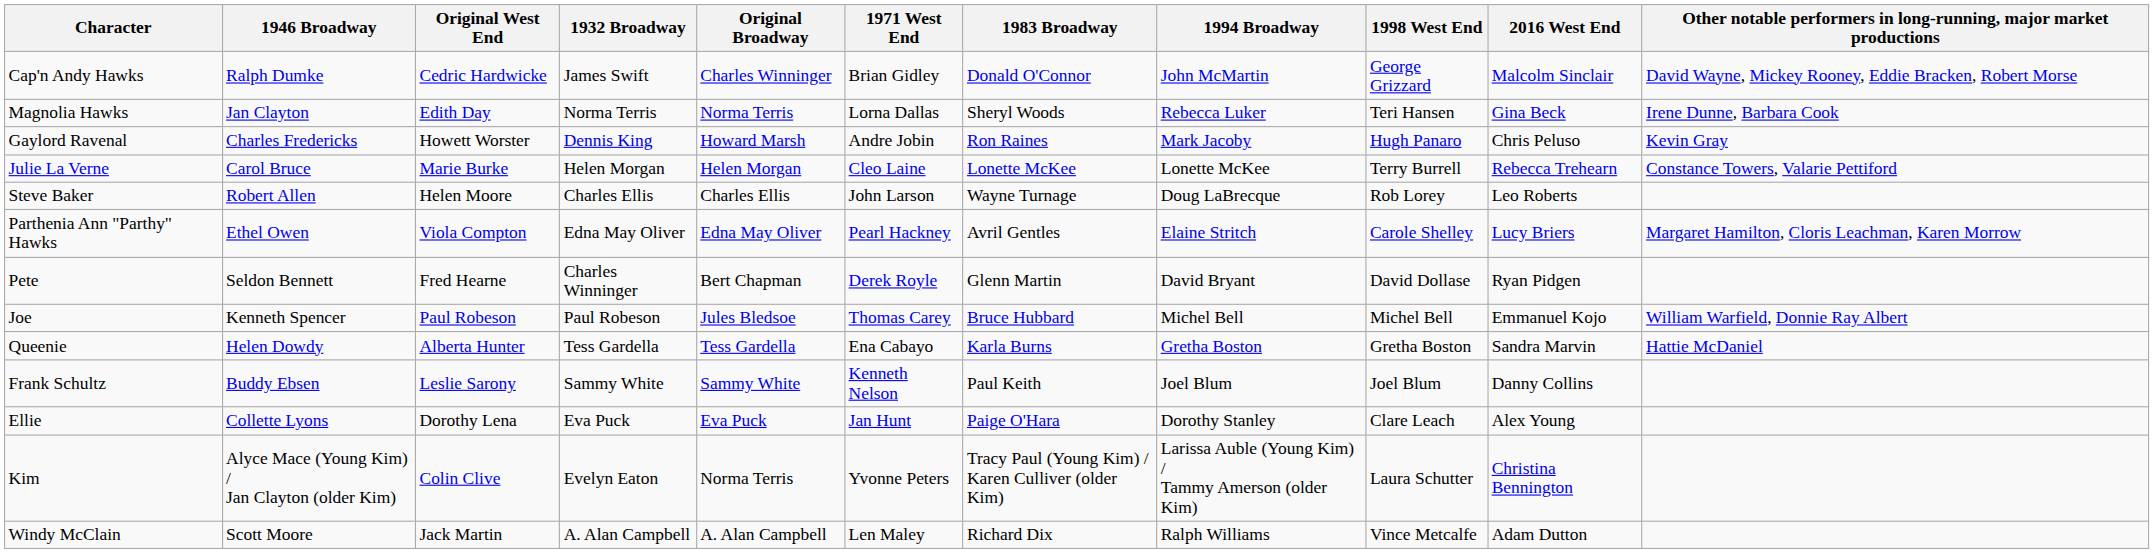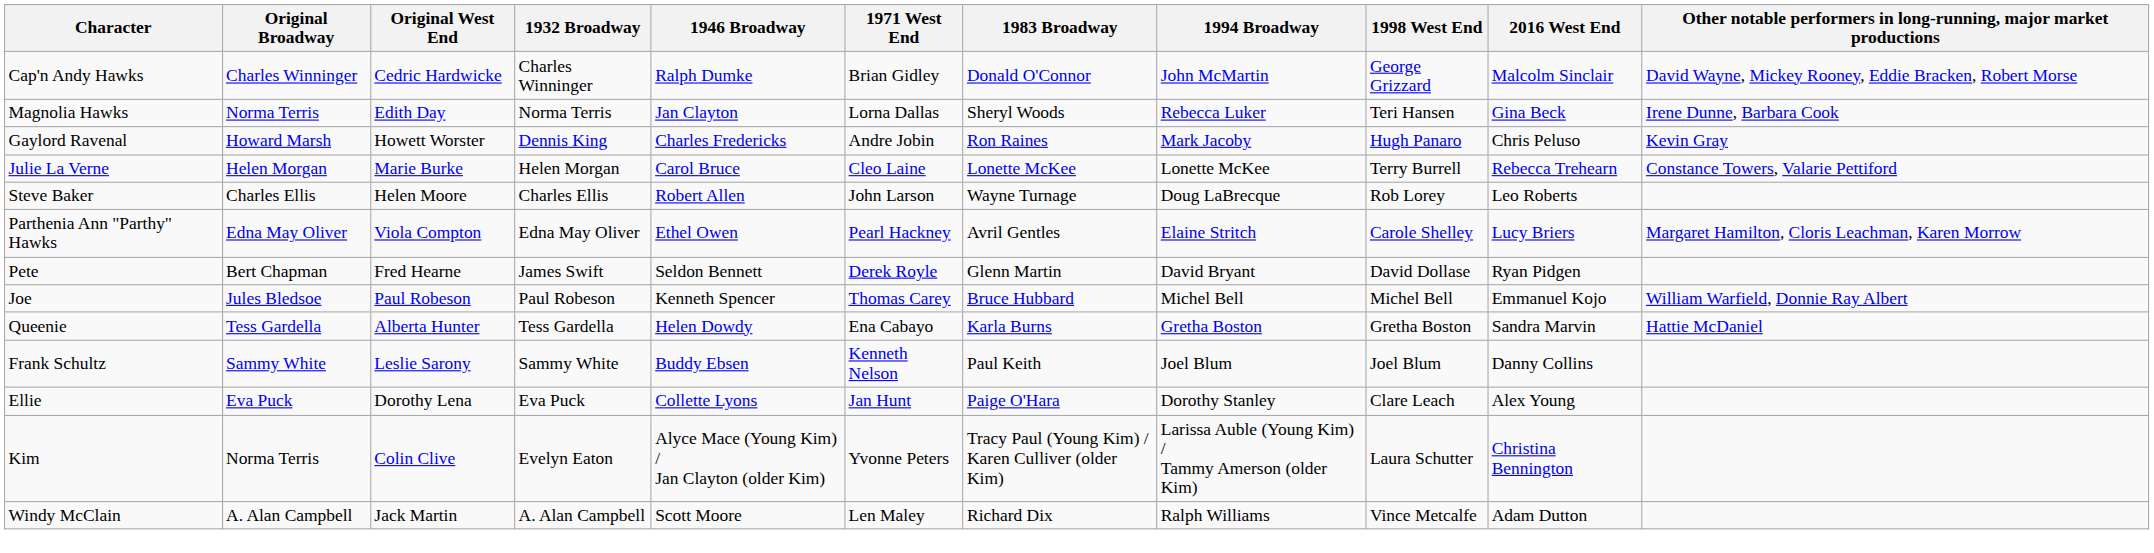columns swapped: Original Broadway <-> 1946 Broadway
Cap'n Andy Hawks | 1932 Broadway: James Swift -> Charles Winninger
Pete | 1932 Broadway: Charles Winninger -> James Swift
